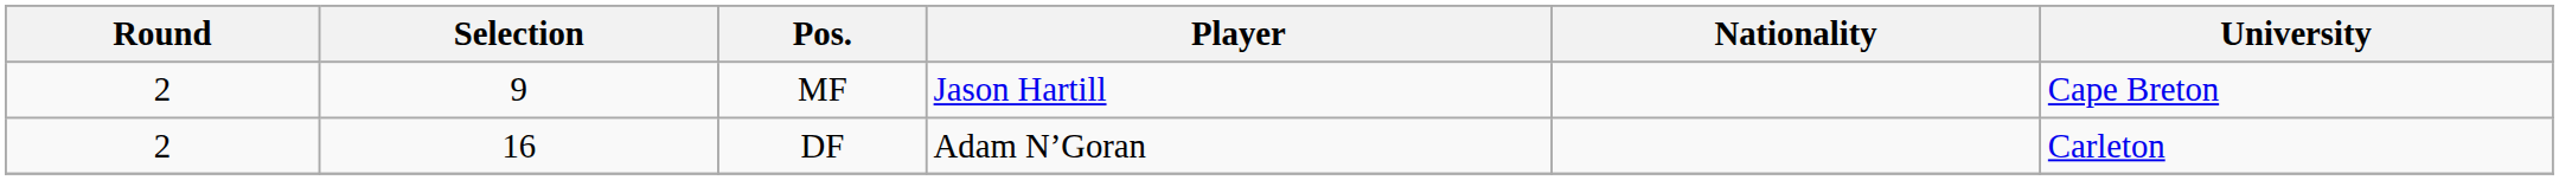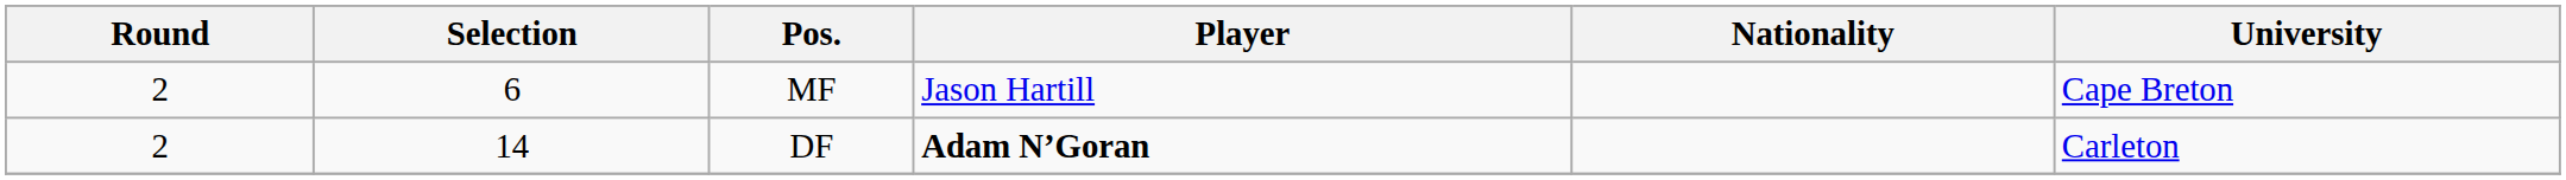MF | Selection: 9 -> 6
DF | Selection: 16 -> 14
DF | Player: normal -> bold
